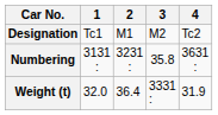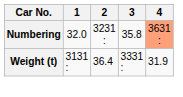- row: Designation | Tc1 | M1 | M2 | Tc2
Numbering | 1: 3131 : -> 32.0
Numbering | 4: no background -> lightsalmon background
Weight (t) | 1: 32.0 -> 3131 :
